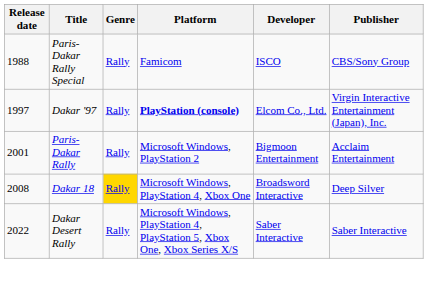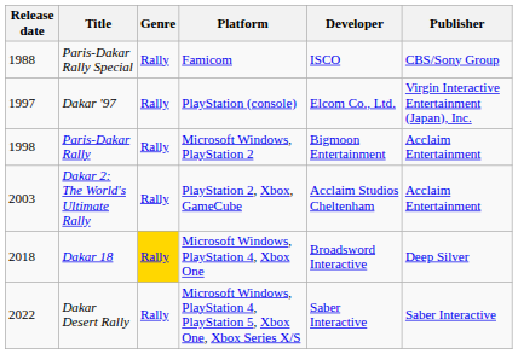Dakar '97 | Platform: bold -> normal
Paris-Dakar Rally | Release date: 2001 -> 1998
+ row: 2003 | Dakar 2: The World's Ultimate Rally | Rally | PlayStation 2, Xbox, GameCube | Acclaim Studios Cheltenham | Acclaim Entertainment
Dakar 18 | Release date: 2008 -> 2018
